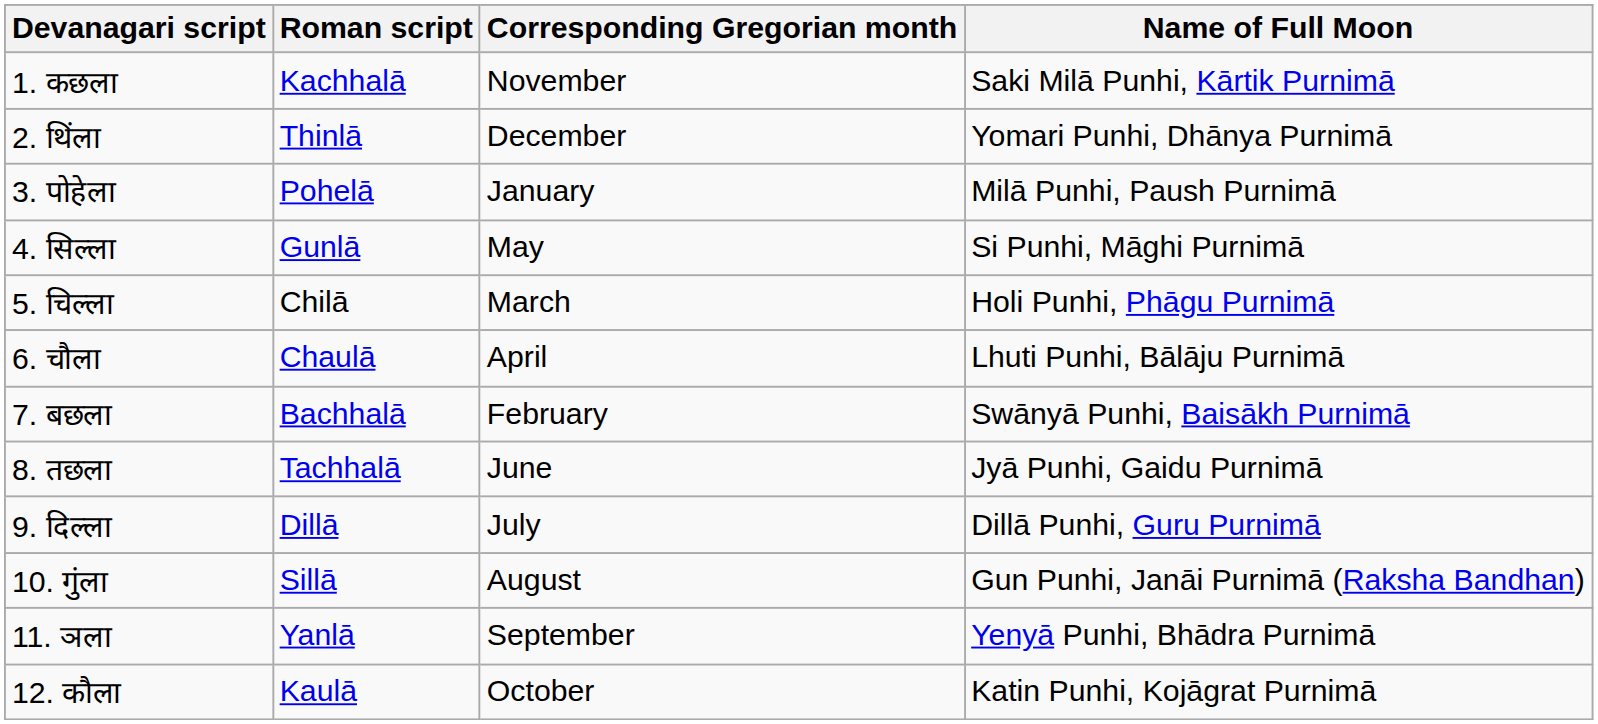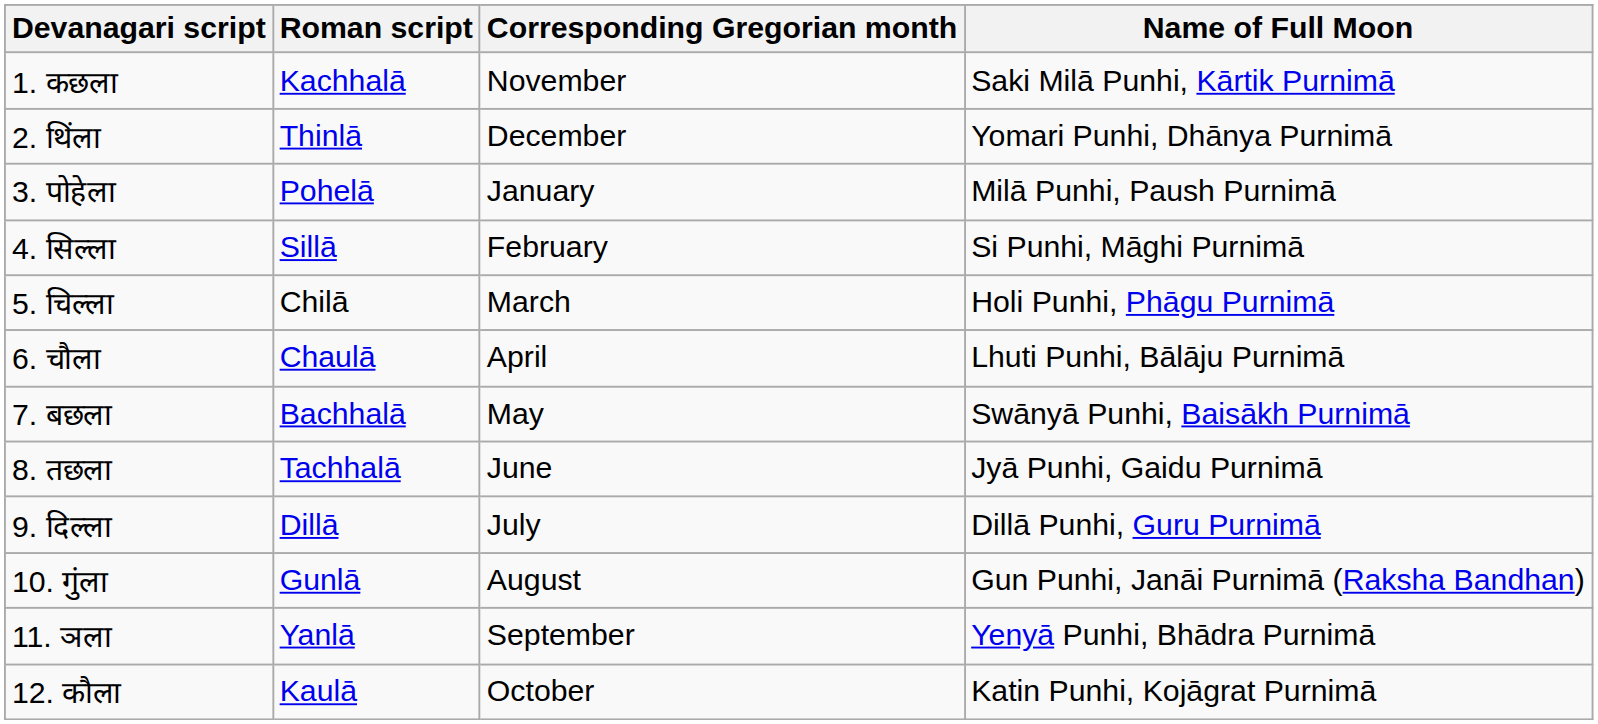4. सिल्ला | Roman script: Gunlā -> Sillā
4. सिल्ला | Corresponding Gregorian month: May -> February
7. बछला | Corresponding Gregorian month: February -> May
10. गुंला | Roman script: Sillā -> Gunlā
